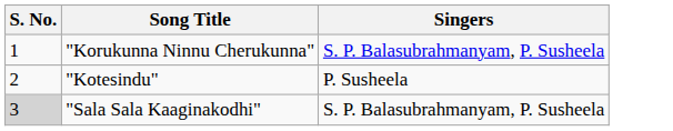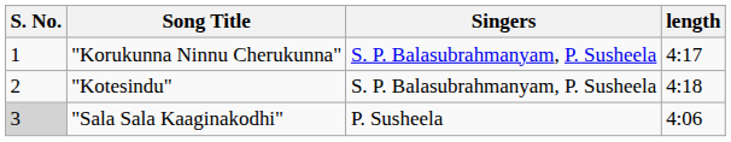+ column: length | 4:17 | 4:18 | 4:06
"Kotesindu" | Singers: P. Susheela -> S. P. Balasubrahmanyam, P. Susheela
"Sala Sala Kaaginakodhi" | Singers: S. P. Balasubrahmanyam, P. Susheela -> P. Susheela
